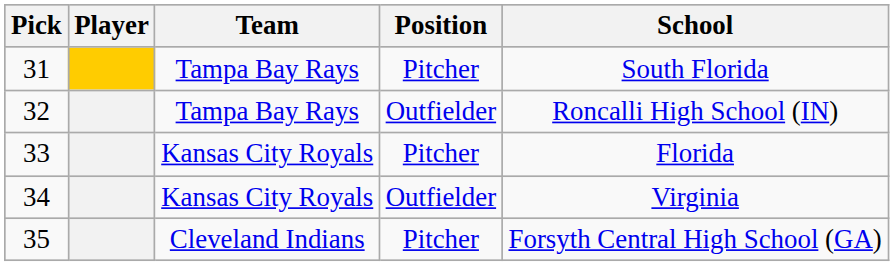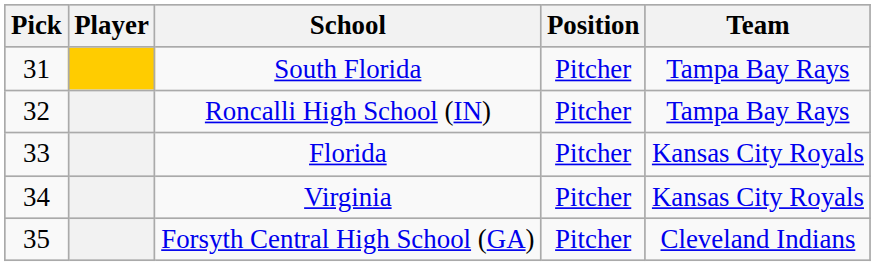columns swapped: Team <-> School
32 | Position: Outfielder -> Pitcher
34 | Position: Outfielder -> Pitcher
